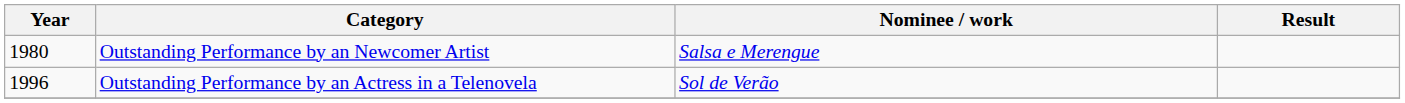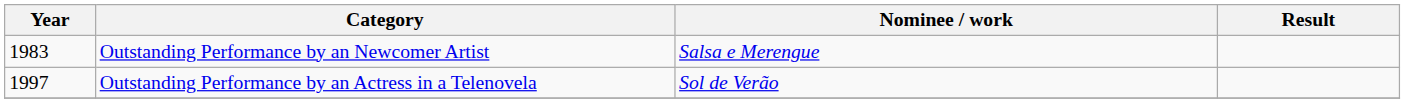Outstanding Performance by an Newcomer Artist | Year: 1980 -> 1983
Outstanding Performance by an Actress in a Telenovela | Year: 1996 -> 1997
